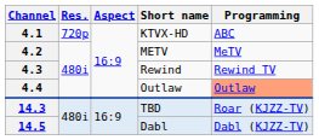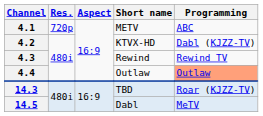4.1 | Short name: KTVX-HD -> METV
4.2 | Short name: METV -> KTVX-HD
4.2 | Programming: MeTV -> Dabl (KJZZ-TV)
14.5 | Programming: Dabl (KJZZ-TV) -> MeTV
